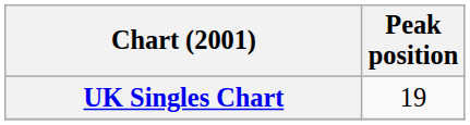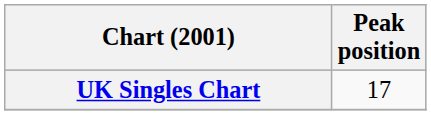UK Singles Chart | Peak position: 19 -> 17
